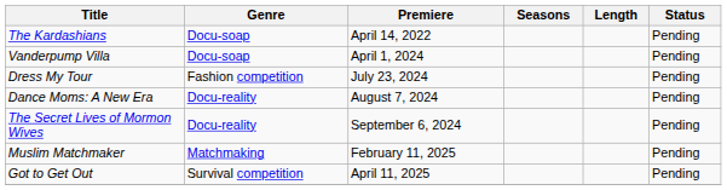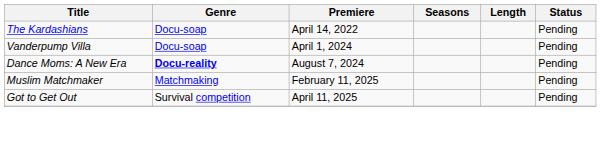- row: Dress My Tour | Fashion competition | July 23, 2024 | Pending
Dance Moms: A New Era | Genre: normal -> bold
- row: The Secret Lives of Mormon Wives | Docu-reality | September 6, 2024 | Pending
